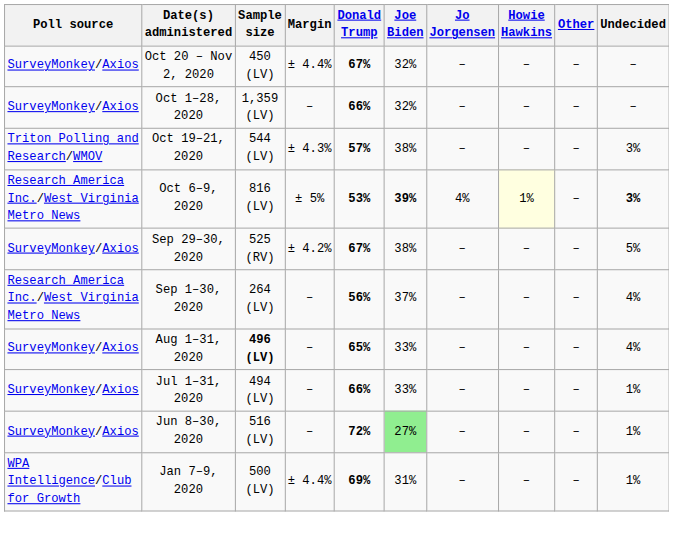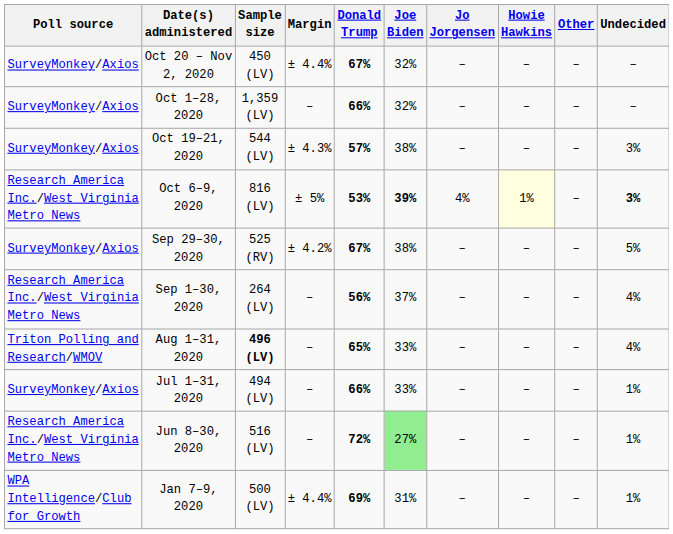Oct 19–21, 2020 | Poll source: Triton Polling and Research/WMOV -> SurveyMonkey/Axios
Aug 1–31, 2020 | Poll source: SurveyMonkey/Axios -> Triton Polling and Research/WMOV
Jun 8–30, 2020 | Poll source: SurveyMonkey/Axios -> Research America Inc./West Virginia Metro News
